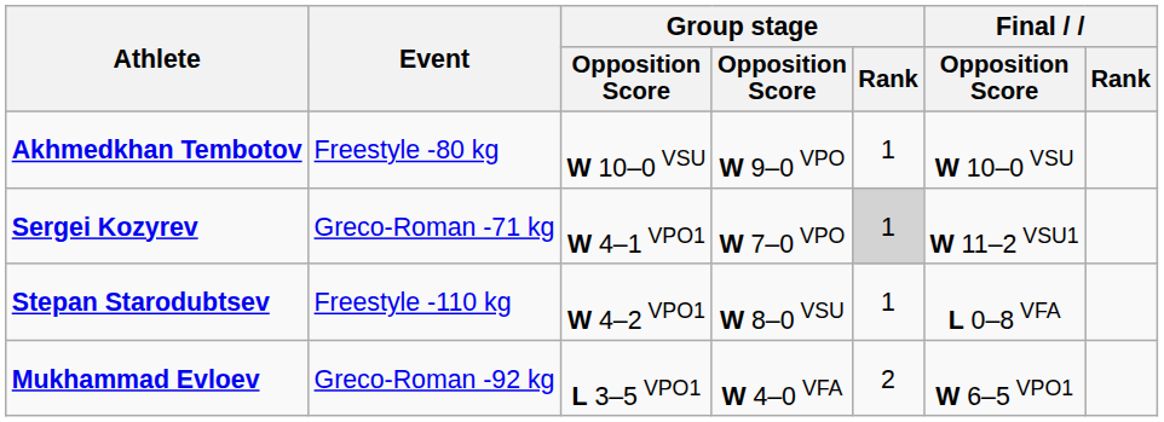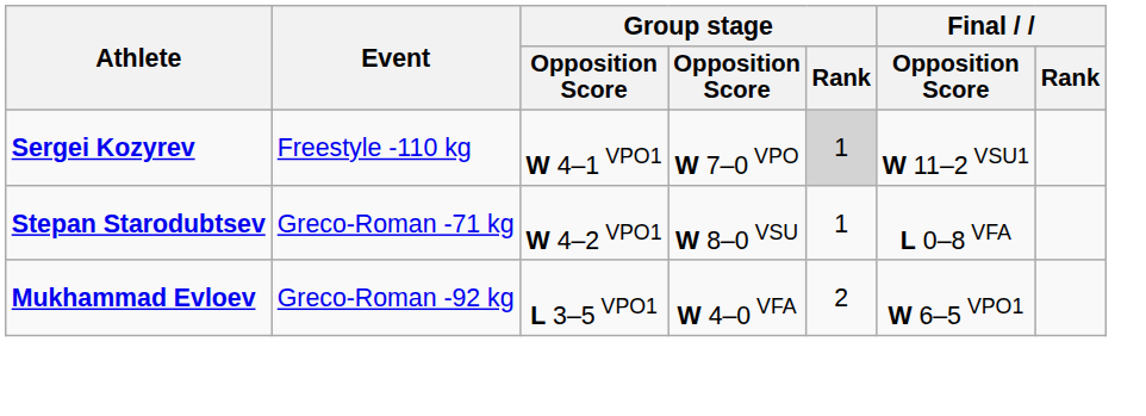- row: Akhmedkhan Tembotov | Freestyle -80 kg | W 10–0 VSU | W 9–0 VPO | 1 | W 10–0 VSU
Sergei Kozyrev | Event: Greco-Roman -71 kg -> Freestyle -110 kg
Stepan Starodubtsev | Event: Freestyle -110 kg -> Greco-Roman -71 kg
